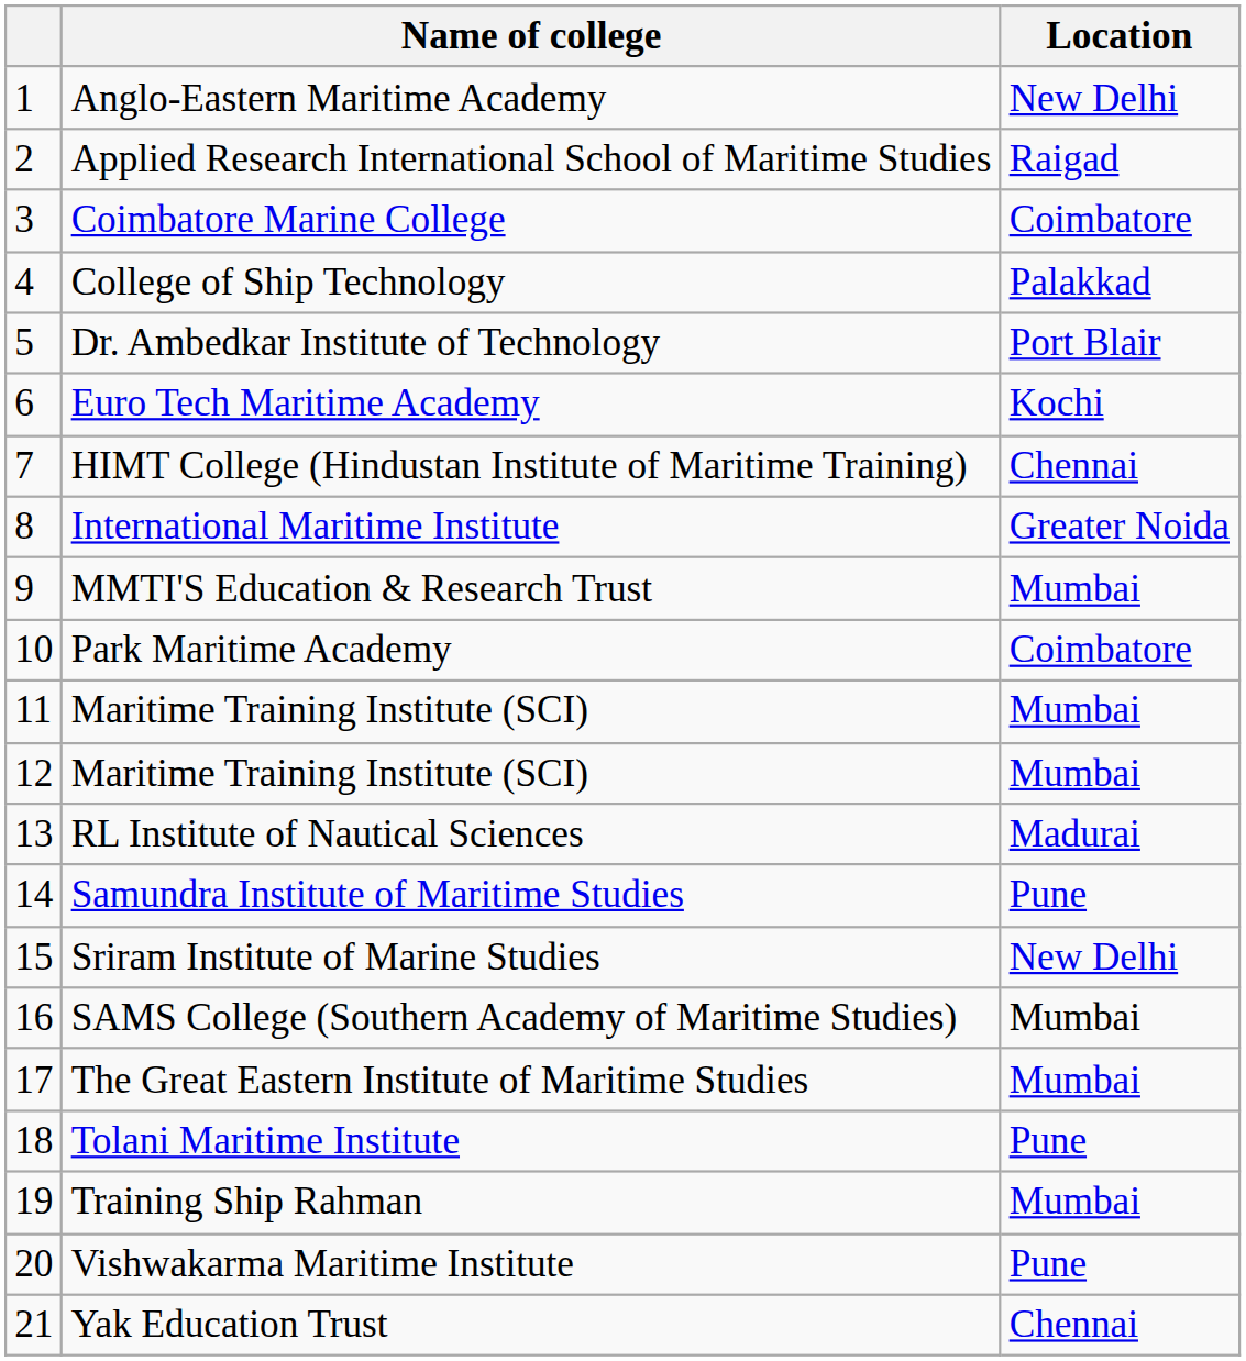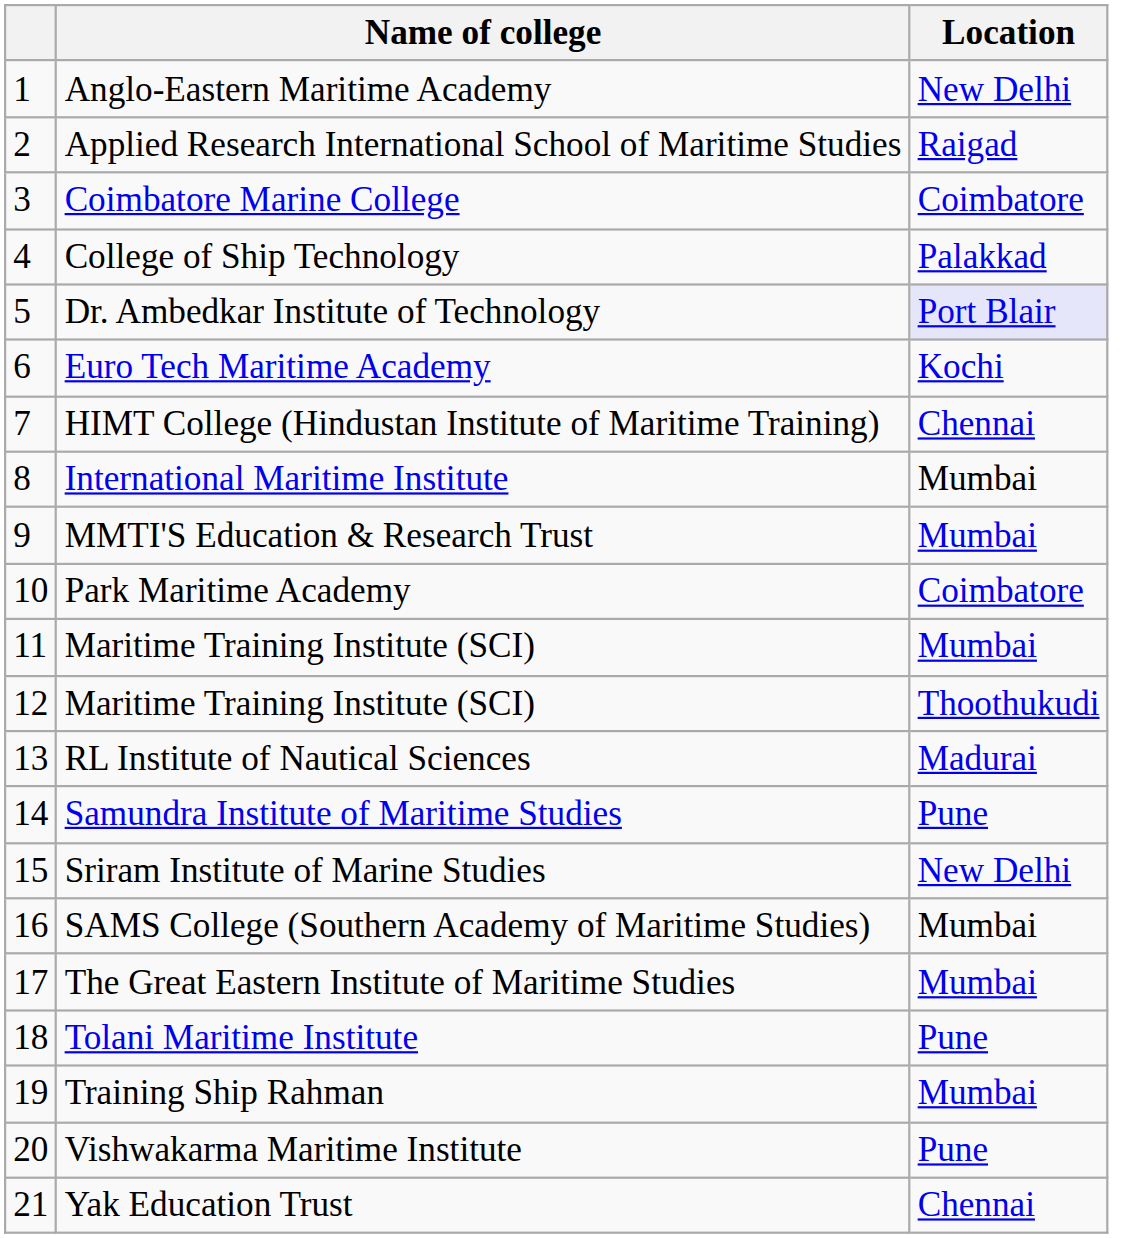Dr. Ambedkar Institute of Technology | Location: no background -> lavender background
International Maritime Institute | Location: Greater Noida -> Mumbai
12 / Maritime Training Institute (SCI) | Location: Mumbai -> Thoothukudi
